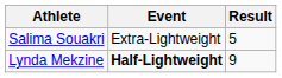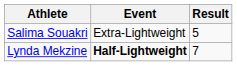Lynda Mekzine | Result: 9 -> 7
